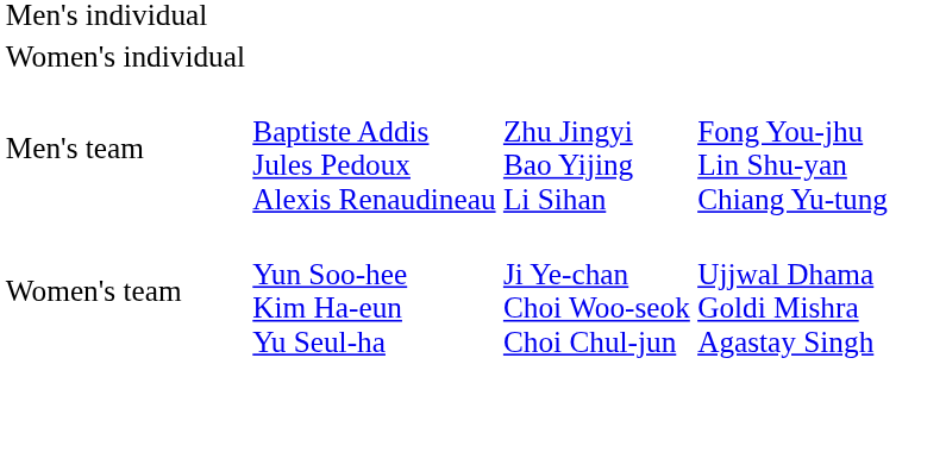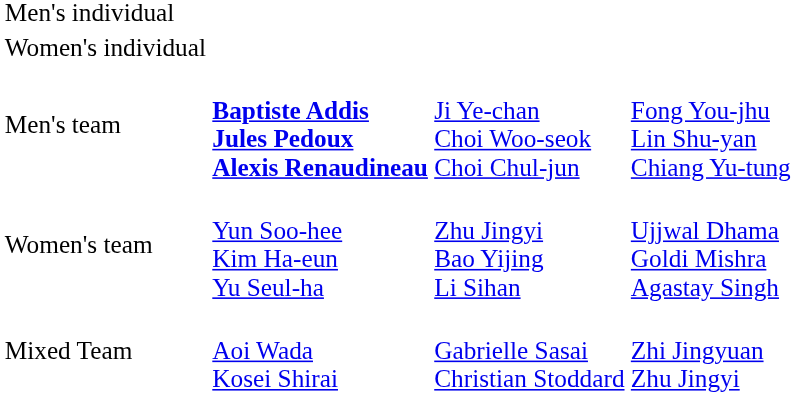Men's team | column 2: normal -> bold
Men's team | column 3: Zhu Jingyi Bao Yijing Li Sihan -> Ji Ye-chan Choi Woo-seok Choi Chul-jun
Women's team | column 3: Ji Ye-chan Choi Woo-seok Choi Chul-jun -> Zhu Jingyi Bao Yijing Li Sihan
+ row: Mixed Team | Aoi Wada Kosei Shirai | Gabrielle Sasai Christian Stoddard | Zhi Jingyuan Zhu Jingyi
